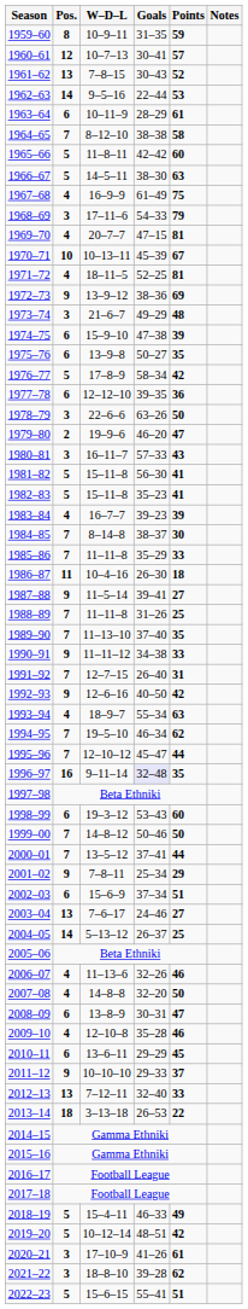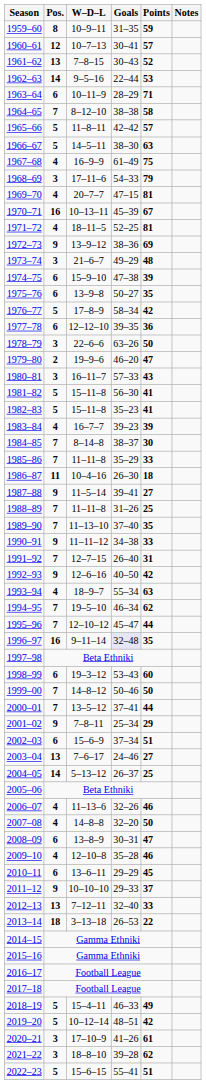1963–64 | Points: 61 -> 71
1965–66 | Points: 60 -> 57
1970–71 | Pos.: 10 -> 16
